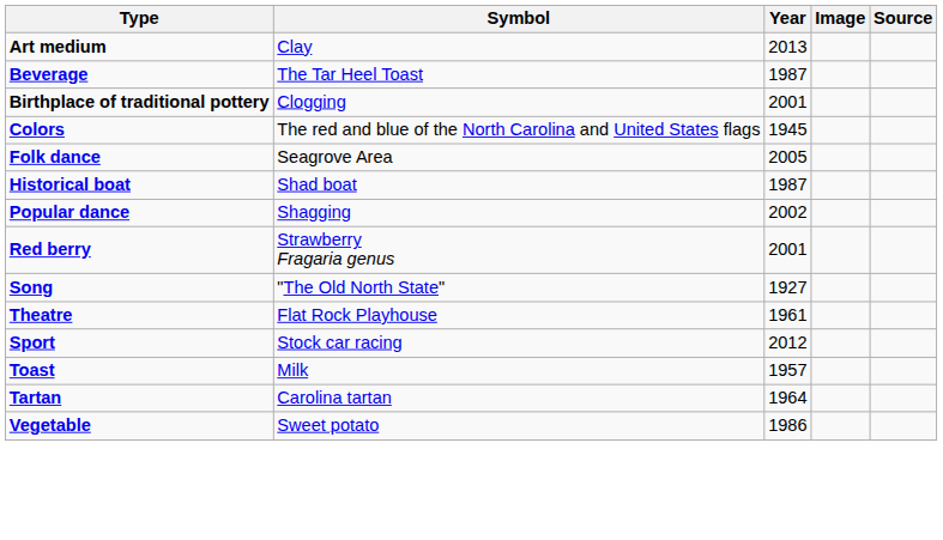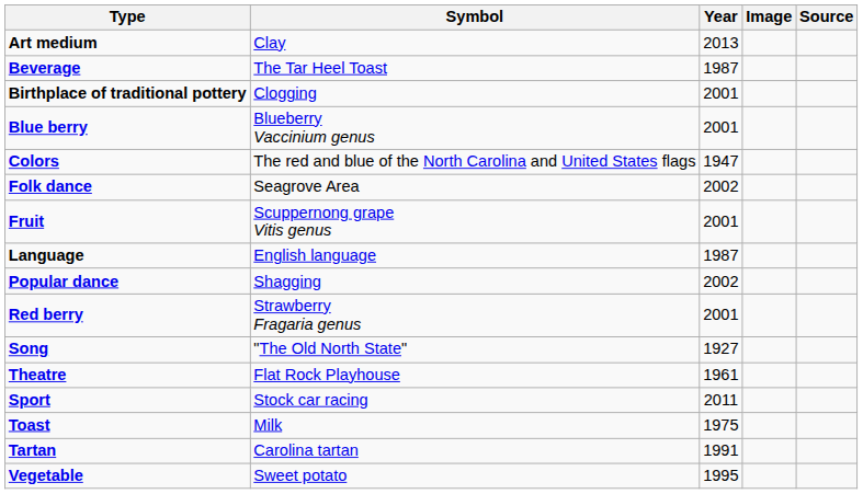+ row: Blue berry | Blueberry Vaccinium genus | 2001
Colors | Year: 1945 -> 1947
Folk dance | Year: 2005 -> 2002
+ row: Fruit | Scuppernong grape Vitis genus | 2001
- row: Historical boat | Shad boat | 1987
+ row: Language | English language | 1987
Sport | Year: 2012 -> 2011
Toast | Year: 1957 -> 1975
Tartan | Year: 1964 -> 1991
Vegetable | Year: 1986 -> 1995
